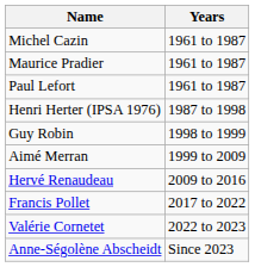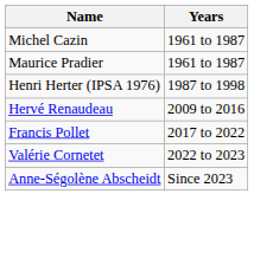- row: Paul Lefort | 1961 to 1987
- row: Guy Robin | 1998 to 1999
- row: Aimé Merran | 1999 to 2009
